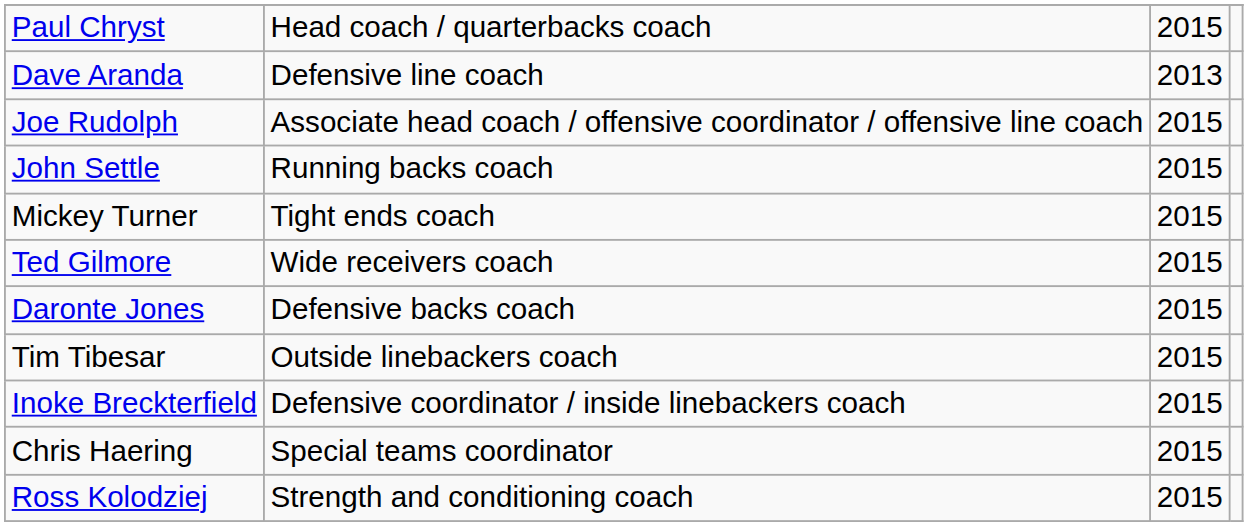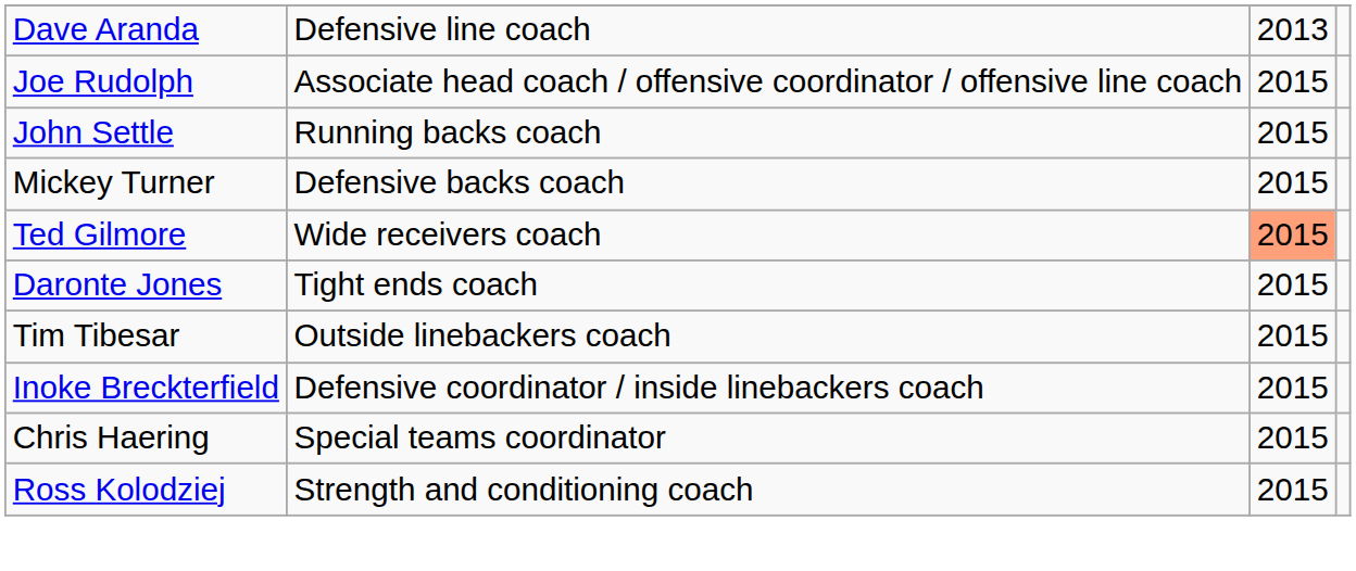- row: Paul Chryst | Head coach / quarterbacks coach | 2015
Mickey Turner | column 2: Tight ends coach -> Defensive backs coach
Ted Gilmore | column 3: no background -> lightsalmon background
Daronte Jones | column 2: Defensive backs coach -> Tight ends coach
